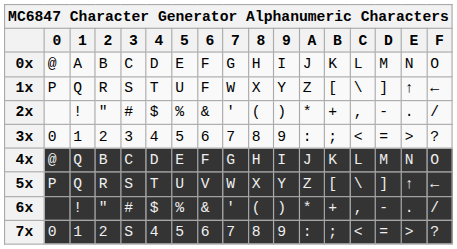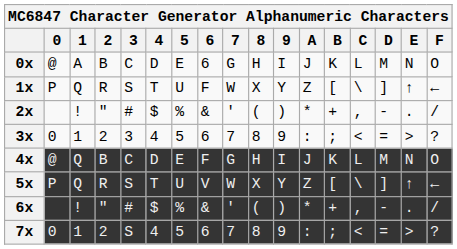0x | 6: F -> 6
